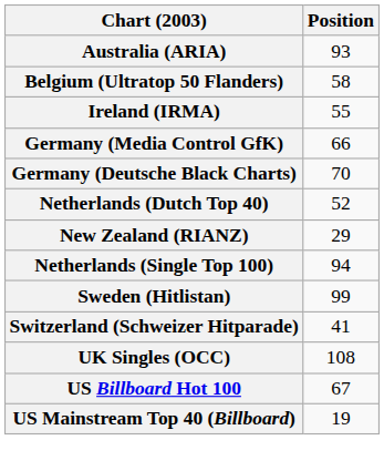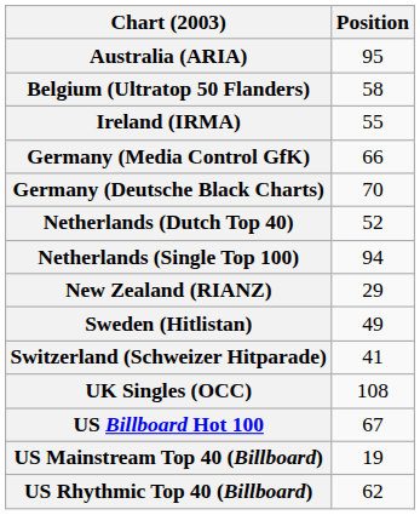Australia (ARIA) | Position: 93 -> 95
rows swapped: Netherlands (Single Top 100) <-> New Zealand (RIANZ)
Sweden (Hitlistan) | Position: 99 -> 49
+ row: US Rhythmic Top 40 (Billboard) | 62
